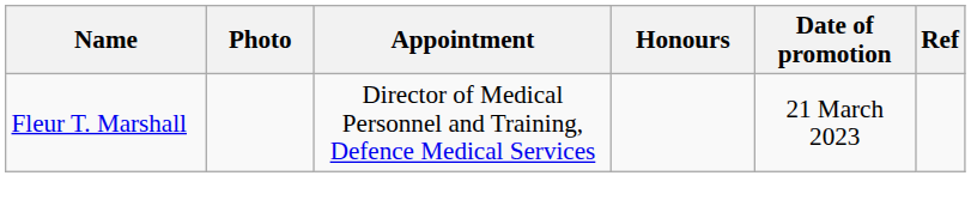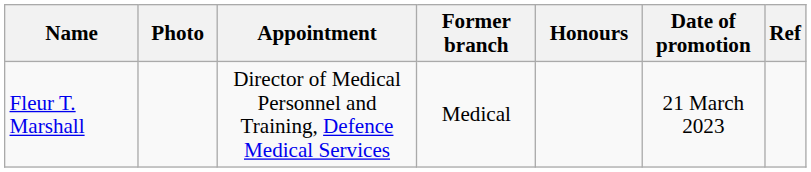+ column: Former branch | Medical
